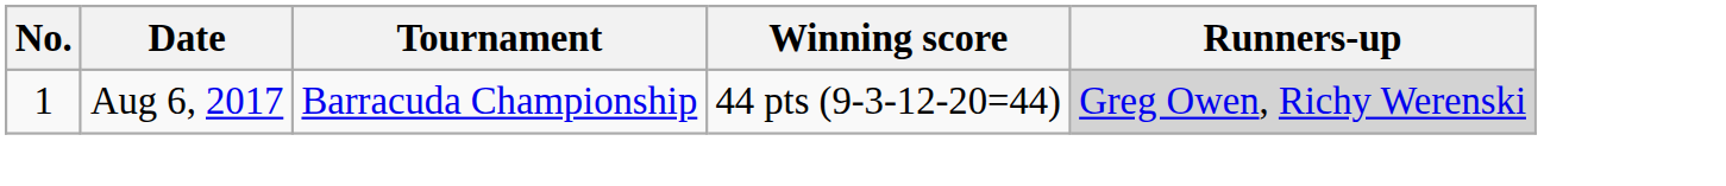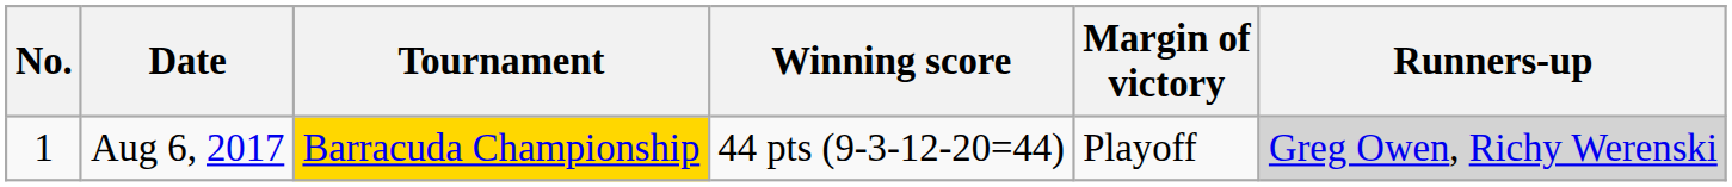+ column: Margin of victory | Playoff
Aug 6, 2017 | Tournament: no background -> gold background
